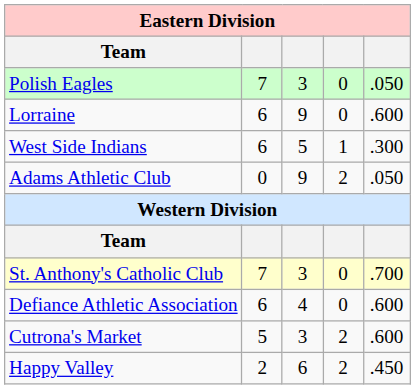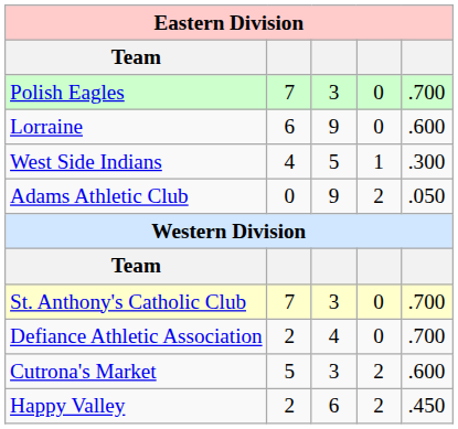Polish Eagles | column 5: .050 -> .700
West Side Indians | column 2: 6 -> 4
Defiance Athletic Association | column 2: 6 -> 2
Defiance Athletic Association | column 5: .600 -> .700
